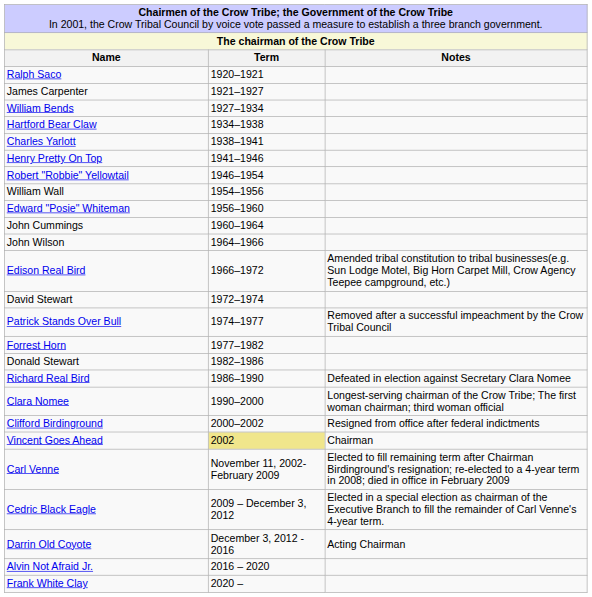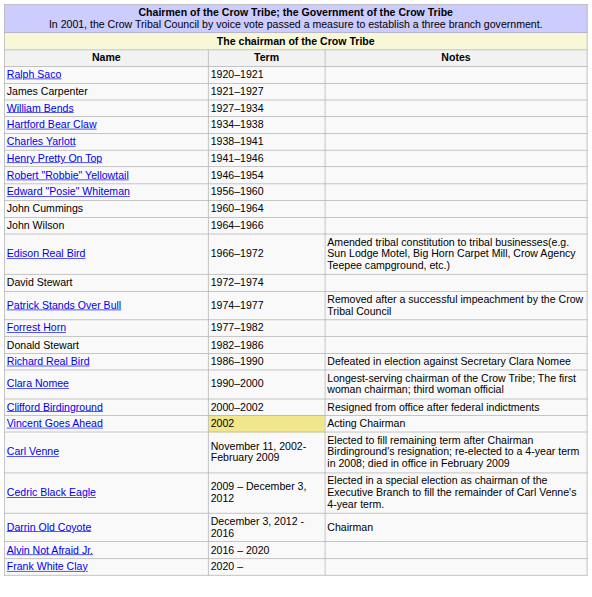- row: William Wall | 1954–1956
Vincent Goes Ahead | column 3: Chairman -> Acting Chairman
Darrin Old Coyote | column 3: Acting Chairman -> Chairman
